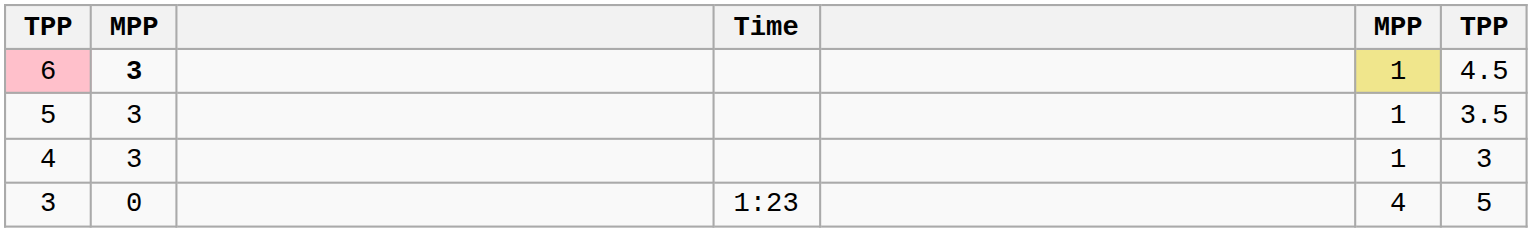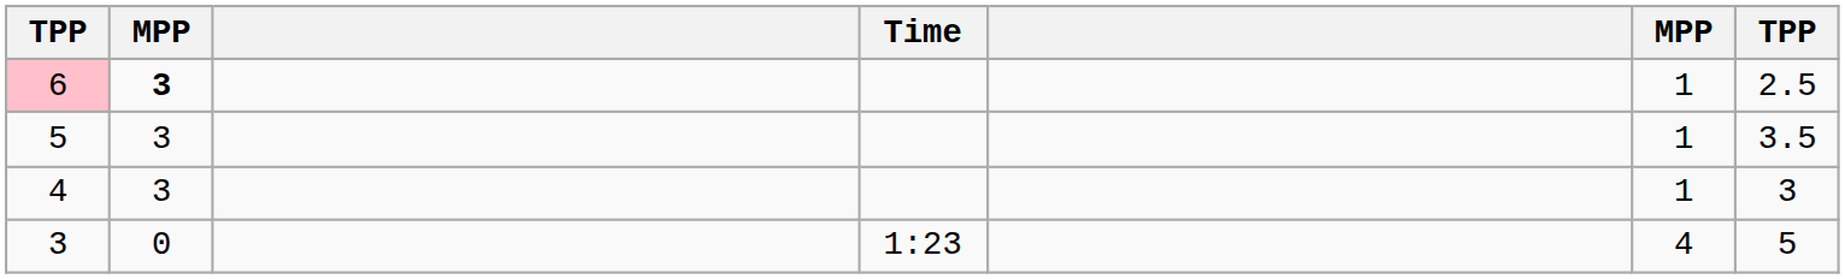6 | column 6: khaki background -> no background
6 | column 7: 4.5 -> 2.5
